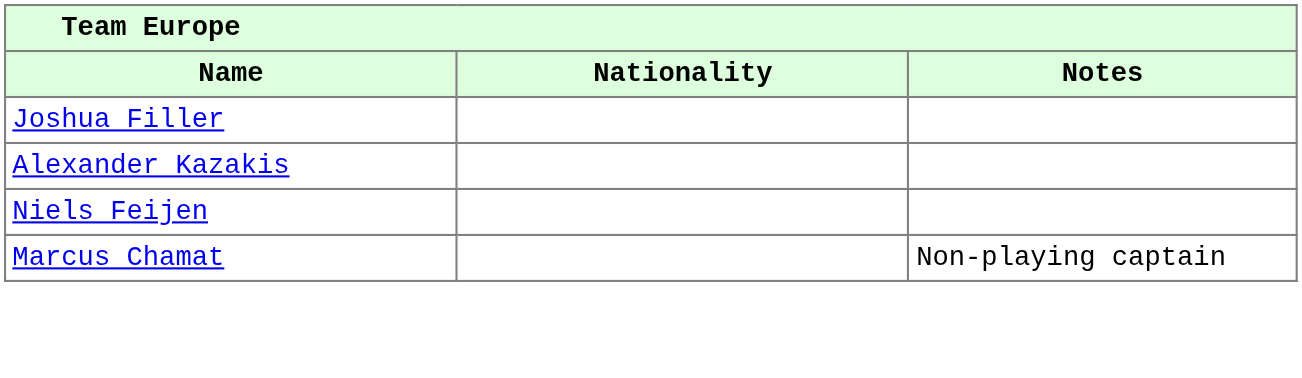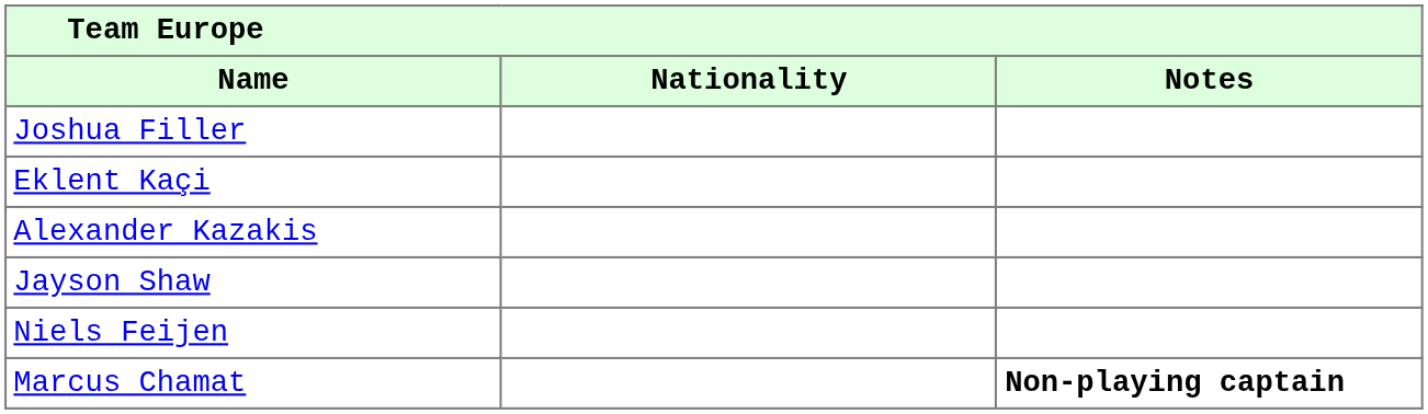+ row: Eklent Kaçi
+ row: Jayson Shaw
Marcus Chamat | Notes: normal -> bold
